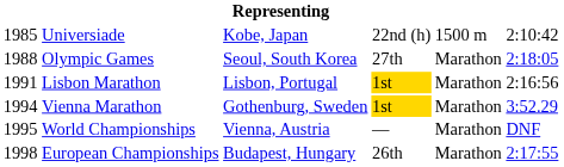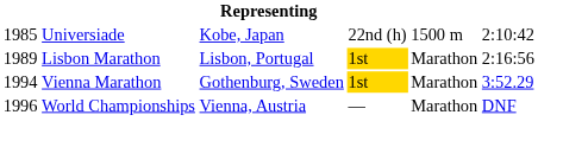- row: 1988 | Olympic Games | Seoul, South Korea | 27th | Marathon | 2:18:05
Lisbon Marathon | column 1: 1991 -> 1989
World Championships | column 1: 1995 -> 1996
- row: 1998 | European Championships | Budapest, Hungary | 26th | Marathon | 2:17:55
